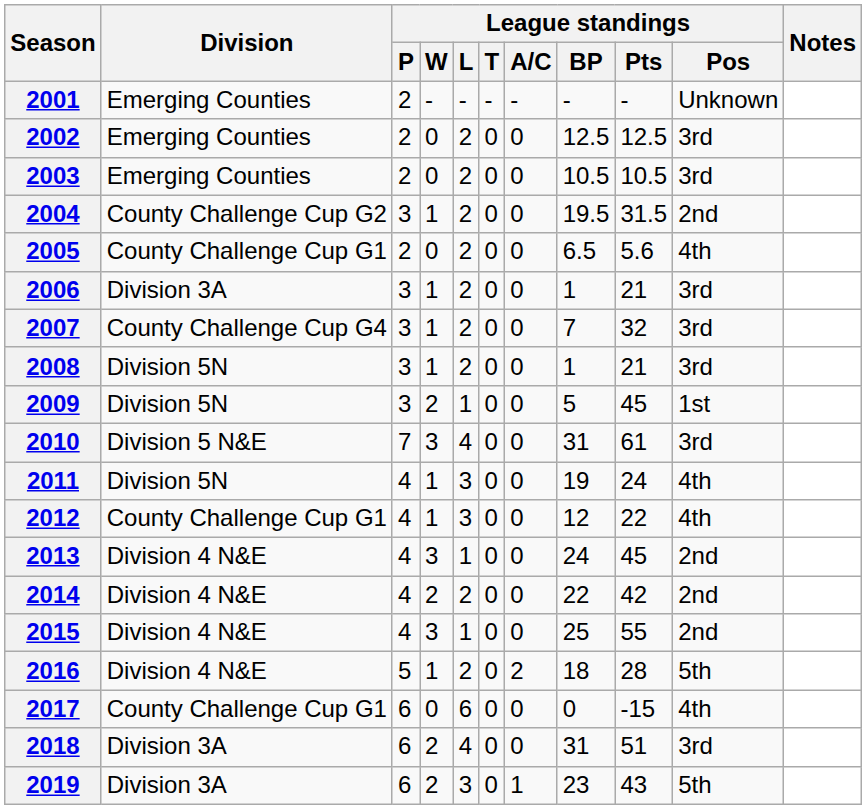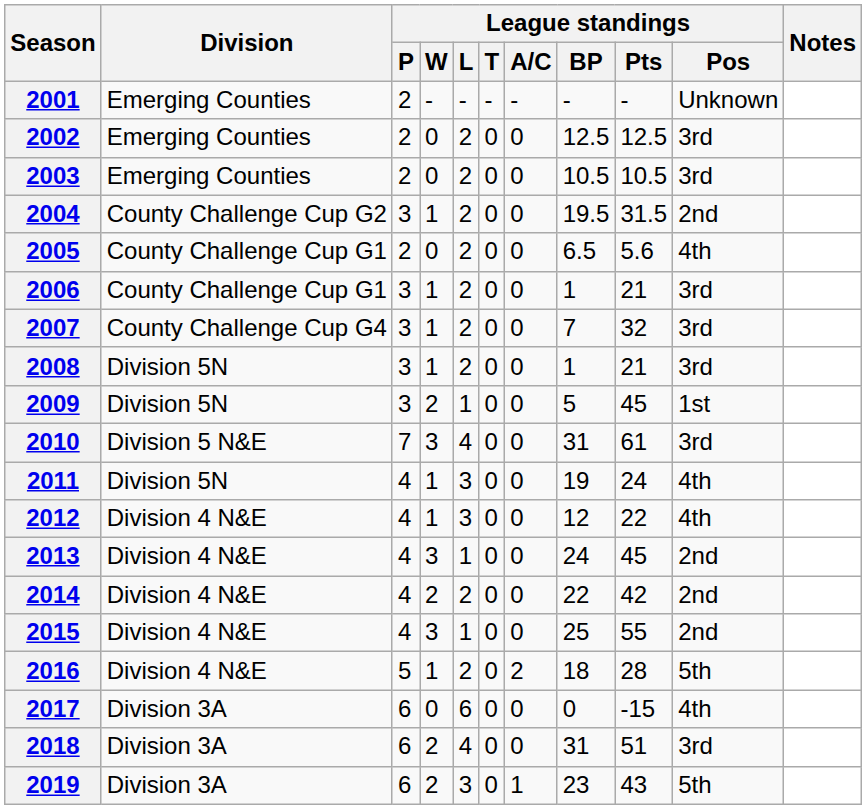2006 | Division: Division 3A -> County Challenge Cup G1
2012 | Division: County Challenge Cup G1 -> Division 4 N&E
2017 | Division: County Challenge Cup G1 -> Division 3A
